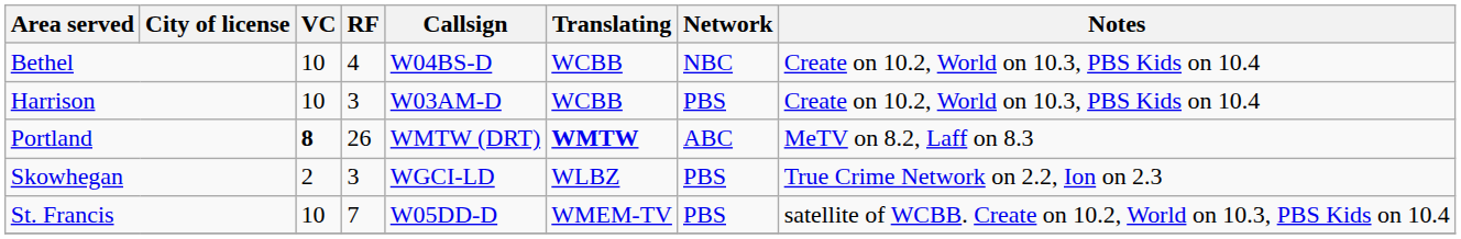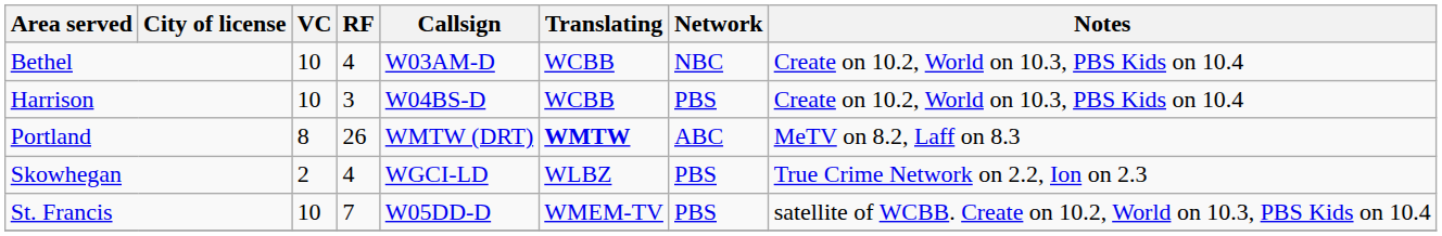Bethel | Callsign: W04BS-D -> W03AM-D
Harrison | Callsign: W03AM-D -> W04BS-D
Portland | VC: bold -> normal
Skowhegan | RF: 3 -> 4
